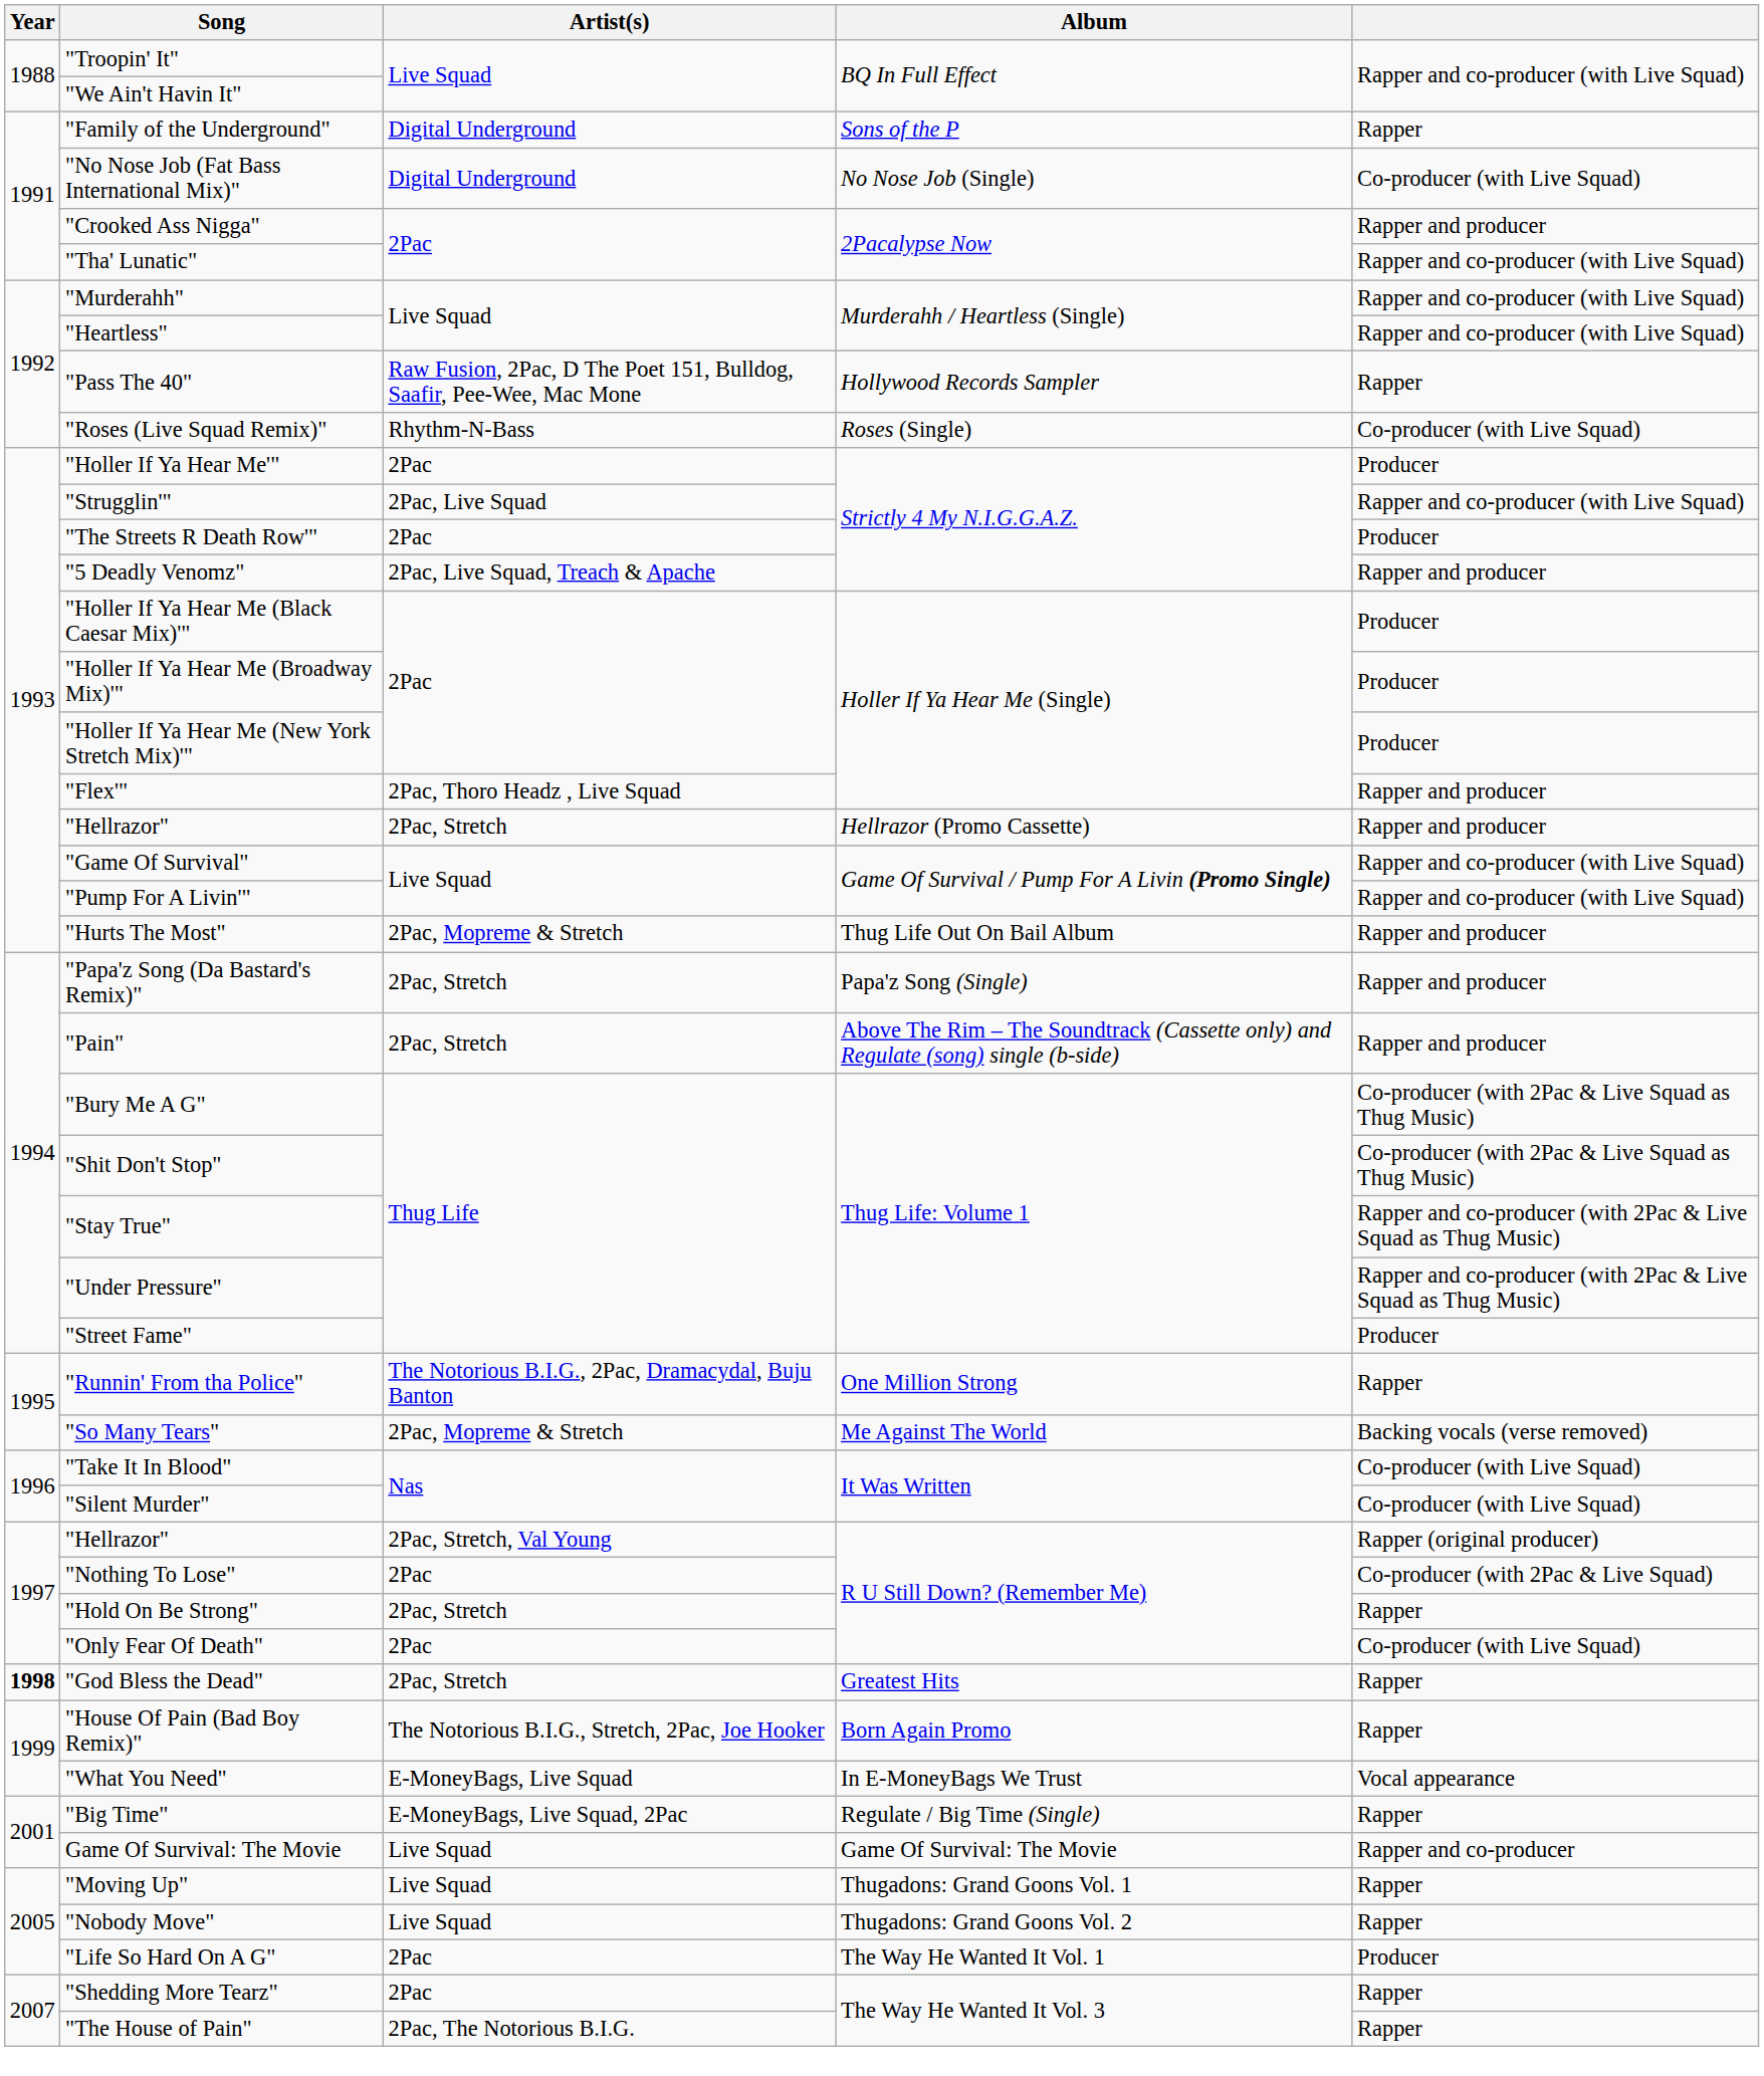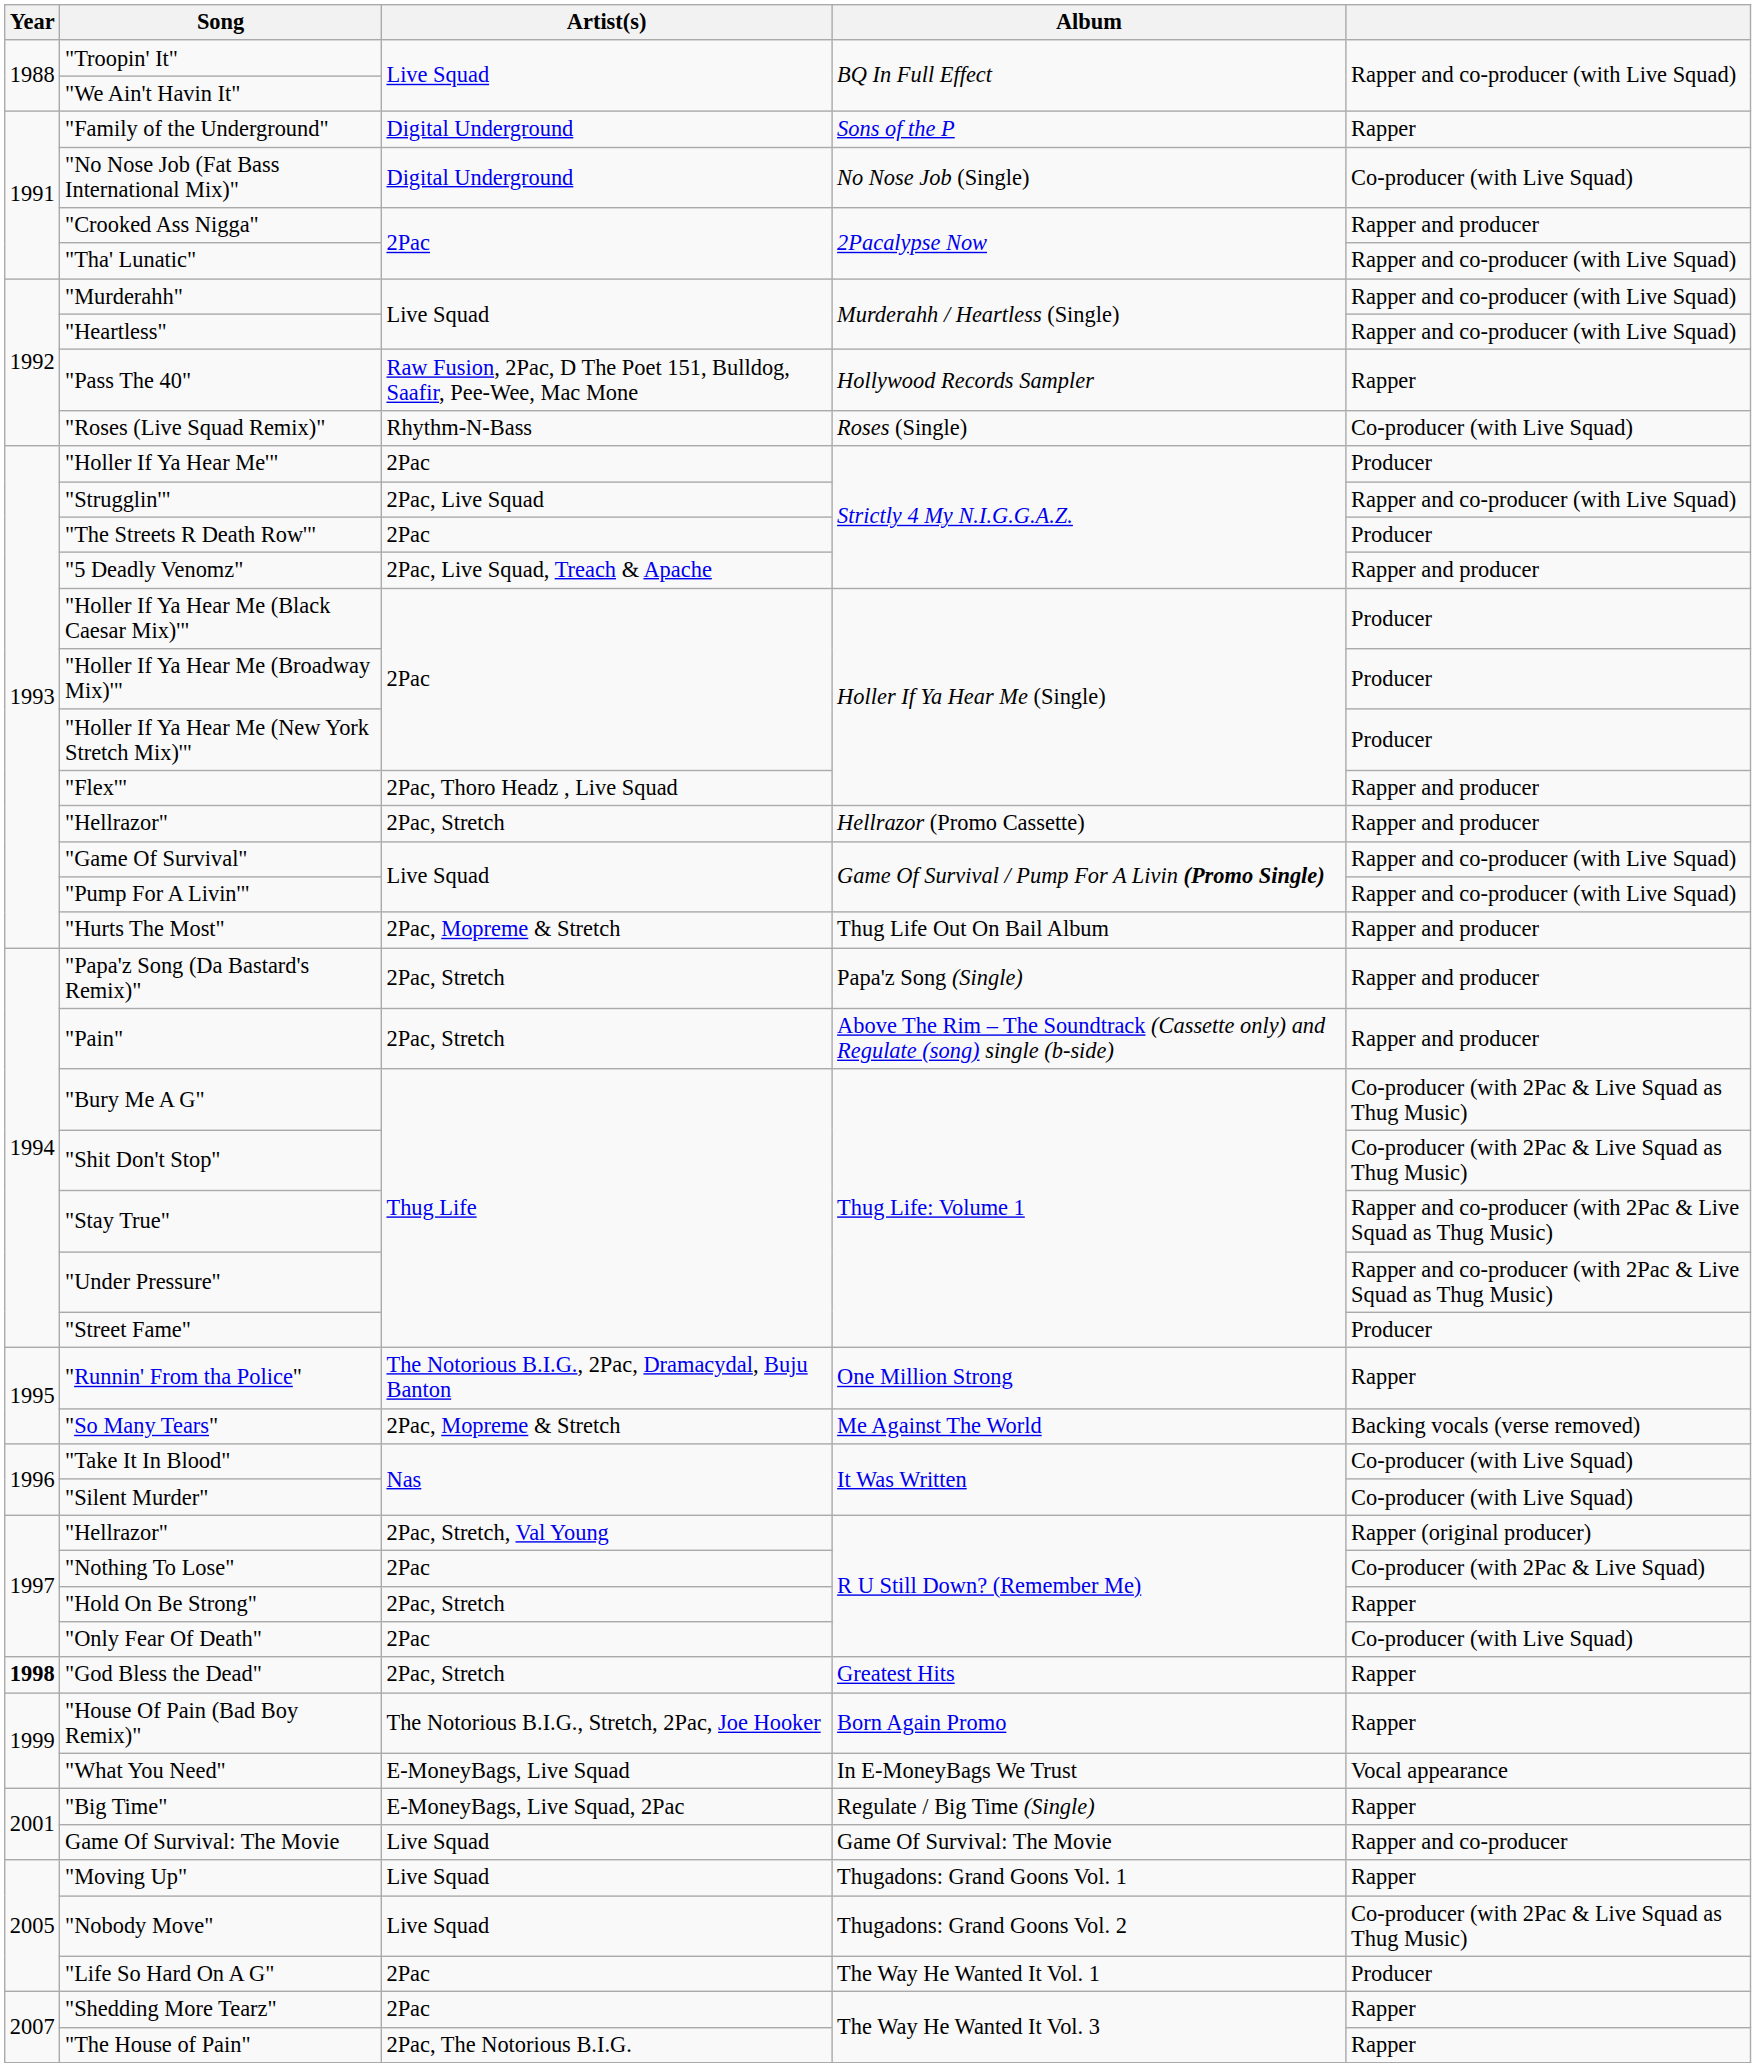"Nobody Move" | column 5: Rapper -> Co-producer (with 2Pac & Live Squad as Thug Music)
